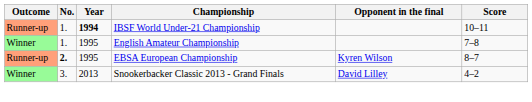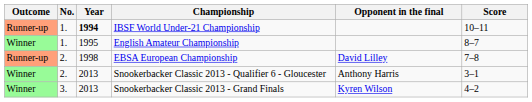English Amateur Championship | Score: 7–8 -> 8–7
EBSA European Championship | No.: bold -> normal
EBSA European Championship | Year: 1995 -> 1998
EBSA European Championship | Opponent in the final: Kyren Wilson -> David Lilley
EBSA European Championship | Score: 8–7 -> 7–8
+ row: Winner | 2. | 2013 | Snookerbacker Classic 2013 - Qualifier 6 - Gloucester | Anthony Harris | 3–1
Snookerbacker Classic 2013 - Grand Finals | Opponent in the final: David Lilley -> Kyren Wilson
